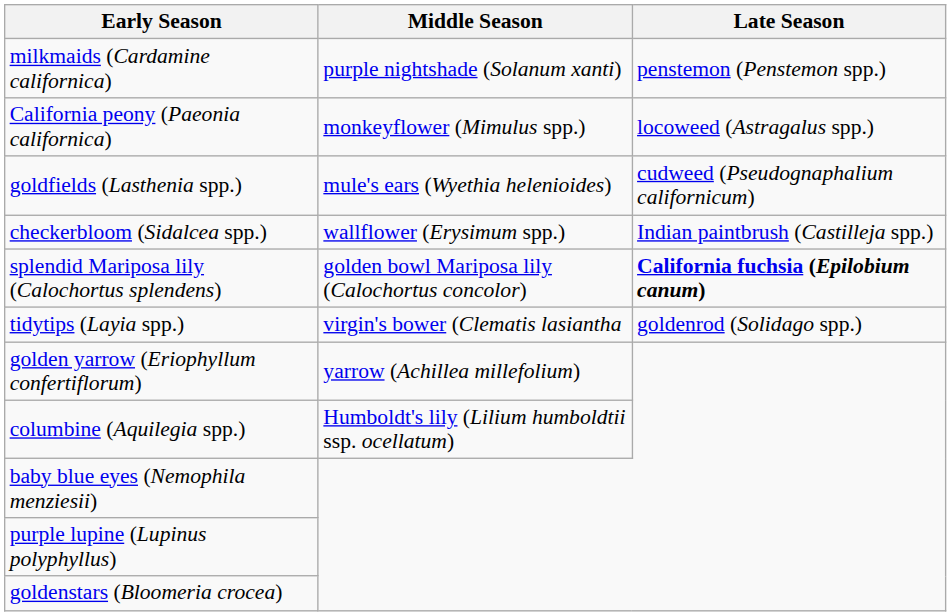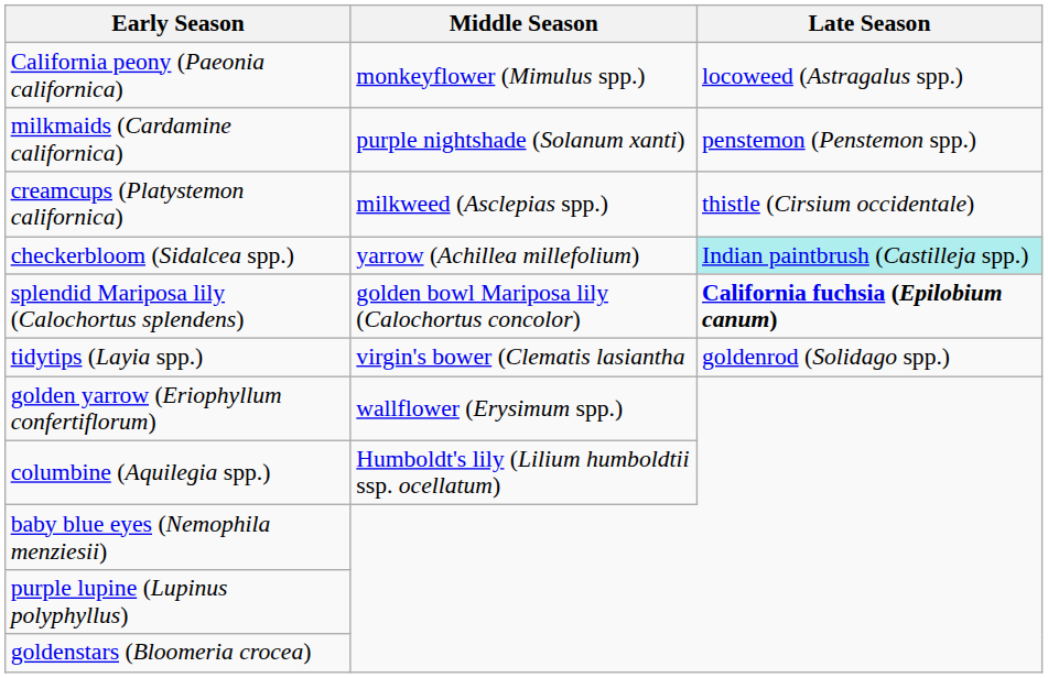rows swapped: milkmaids (Cardamine californica) <-> California peony (Paeonia californica)
- row: goldfields (Lasthenia spp.) | mule's ears (Wyethia helenioides) | cudweed (Pseudognaphalium californicum)
+ row: creamcups (Platystemon californica) | milkweed (Asclepias spp.) | thistle (Cirsium occidentale)
checkerbloom (Sidalcea spp.) | Middle Season: wallflower (Erysimum spp.) -> yarrow (Achillea millefolium)
checkerbloom (Sidalcea spp.) | Late Season: no background -> paleturquoise background
golden yarrow (Eriophyllum confertiflorum) | Middle Season: yarrow (Achillea millefolium) -> wallflower (Erysimum spp.)
